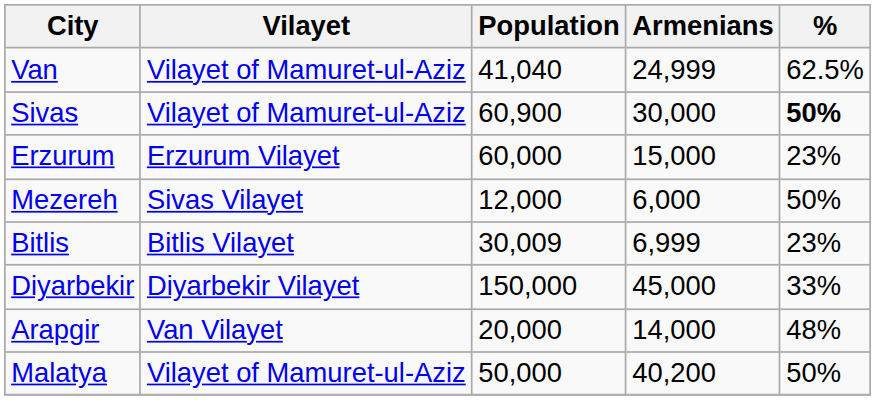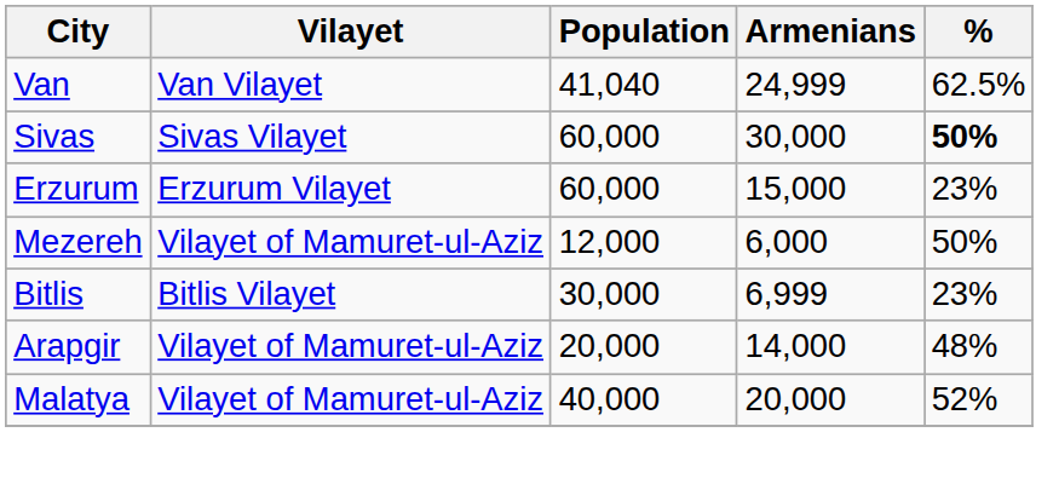Van | Vilayet: Vilayet of Mamuret-ul-Aziz -> Van Vilayet
Sivas | Vilayet: Vilayet of Mamuret-ul-Aziz -> Sivas Vilayet
Sivas | Population: 60,900 -> 60,000
Mezereh | Vilayet: Sivas Vilayet -> Vilayet of Mamuret-ul-Aziz
Bitlis | Population: 30,009 -> 30,000
- row: Diyarbekir | Diyarbekir Vilayet | 150,000 | 45,000 | 33%
Arapgir | Vilayet: Van Vilayet -> Vilayet of Mamuret-ul-Aziz
Malatya | Population: 50,000 -> 40,000
Malatya | Armenians: 40,200 -> 20,000
Malatya | %: 50% -> 52%
